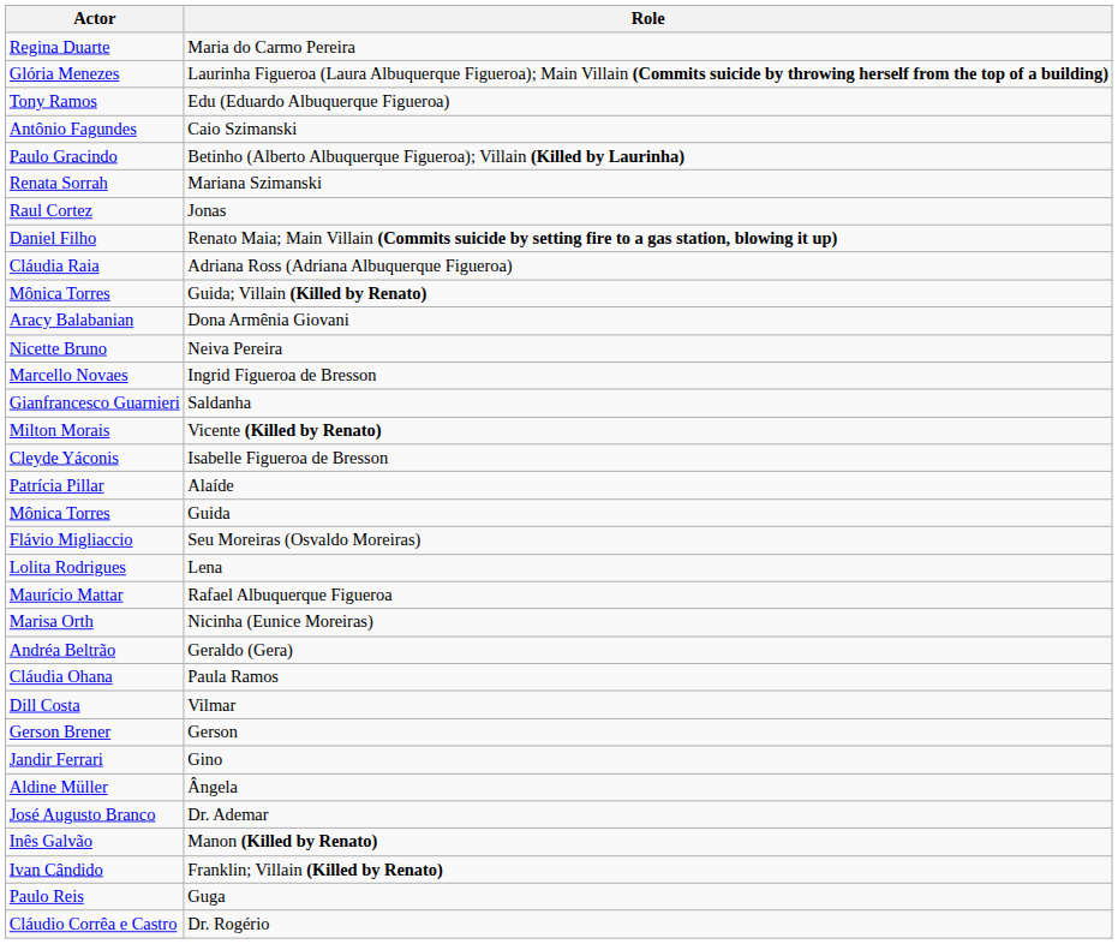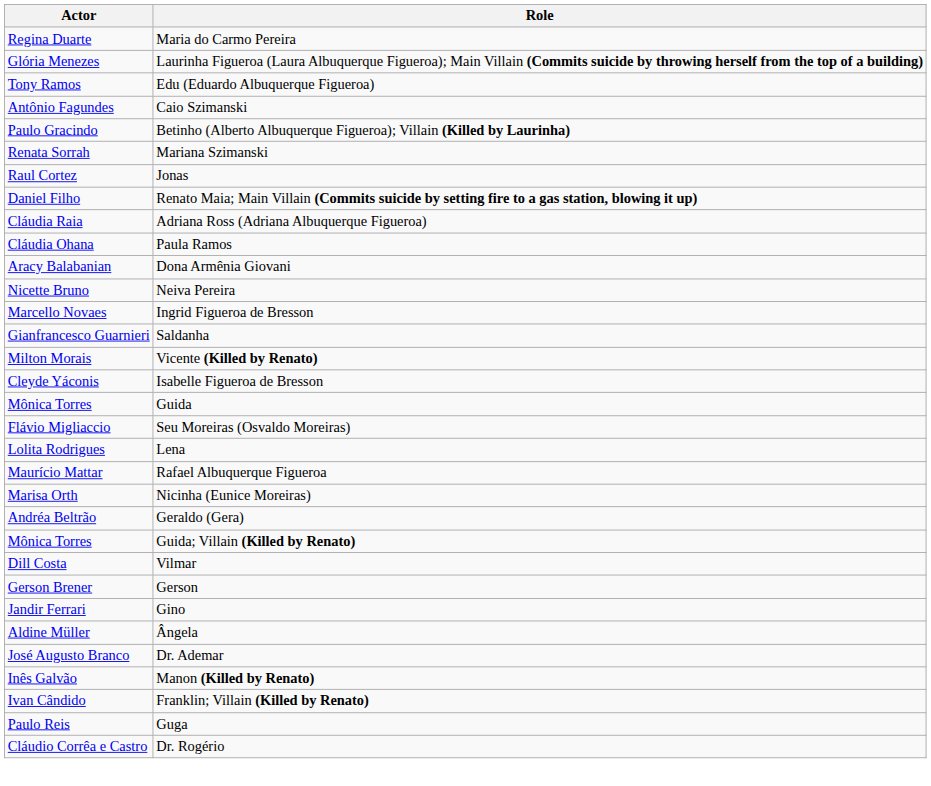rows swapped: Paula Ramos <-> Guida; Villain (Killed by Renato)
- row: Patrícia Pillar | Alaíde
